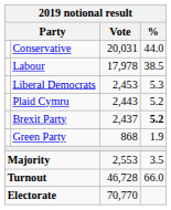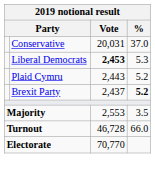Conservative | %: 44.0 -> 37.0
- row: Labour | 17,978 | 38.5
Liberal Democrats | Vote: normal -> bold
- row: Green Party | 868 | 1.9
